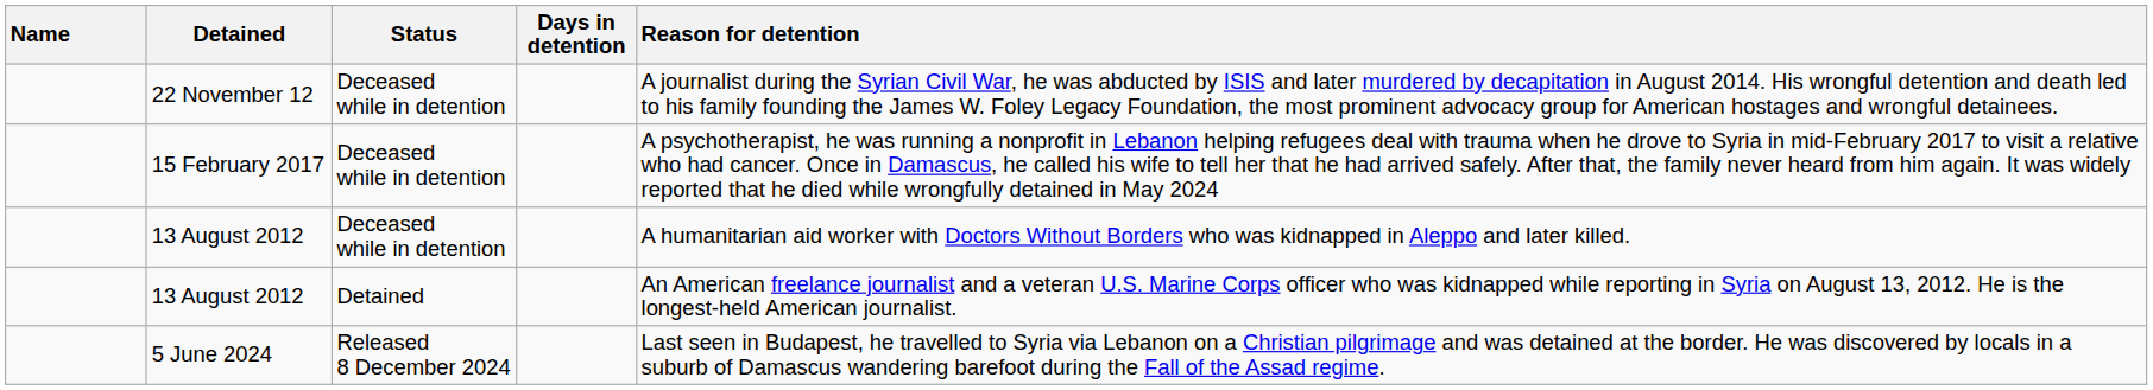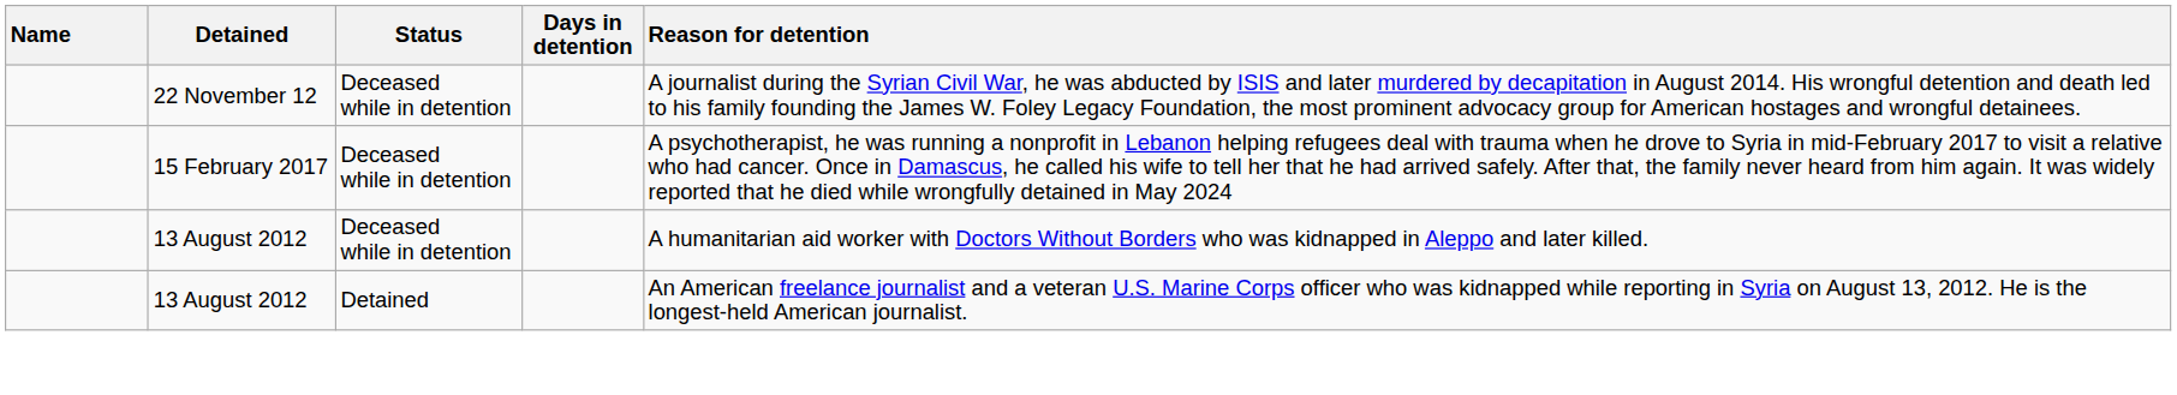- row: 5 June 2024 | Released 8 December 2024 | Last seen in Budapest, he travelled to Syria via Lebanon on a Christian pilgrimage and was detained at the border. He was discovered by locals in a suburb of Damascus wandering barefoot during the Fall of the Assad regime.
